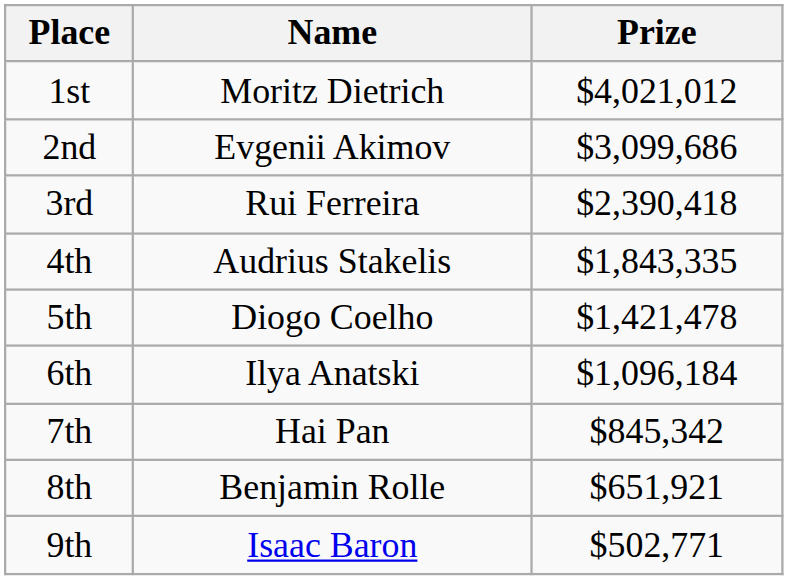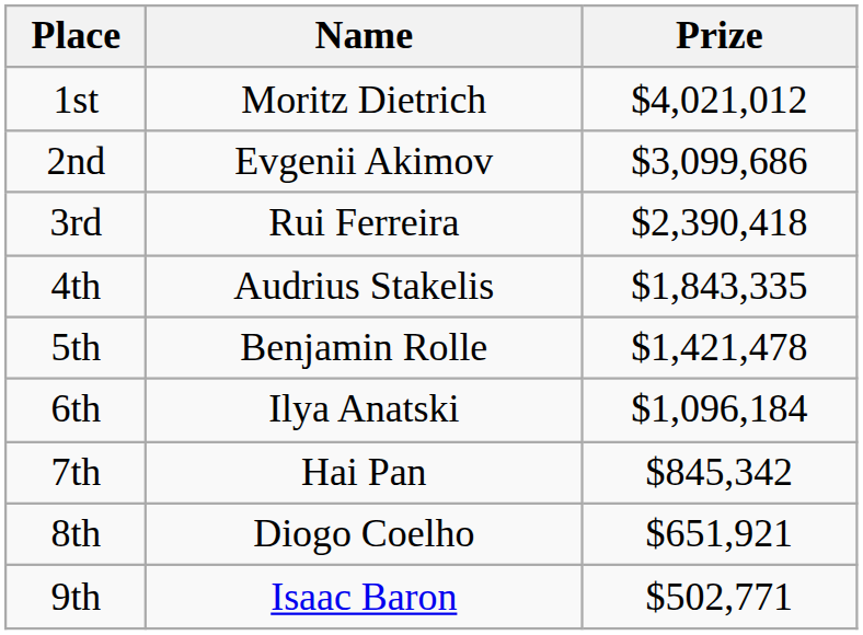5th | Name: Diogo Coelho -> Benjamin Rolle
8th | Name: Benjamin Rolle -> Diogo Coelho
